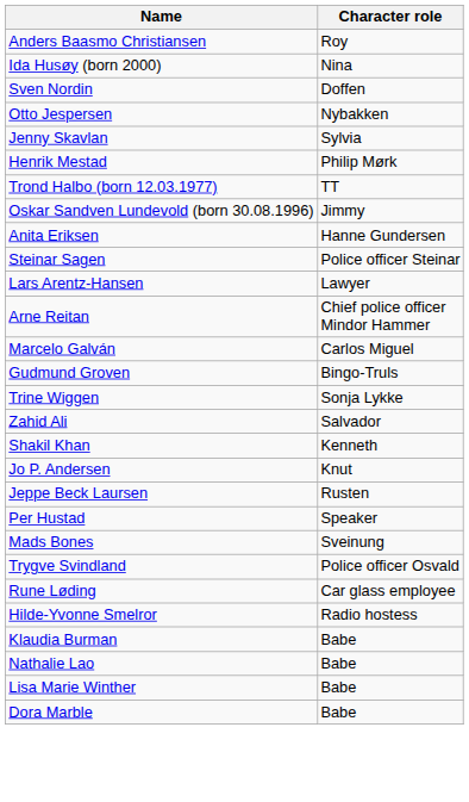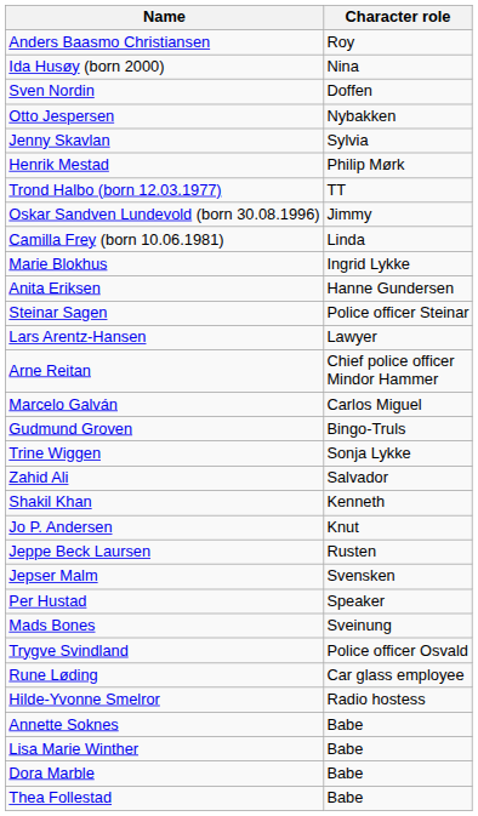+ row: Camilla Frey (born 10.06.1981) | Linda
+ row: Marie Blokhus | Ingrid Lykke
+ row: Jepser Malm | Svensken
- row: Klaudia Burman | Babe
+ row: Annette Soknes | Babe
- row: Nathalie Lao | Babe
+ row: Thea Follestad | Babe
